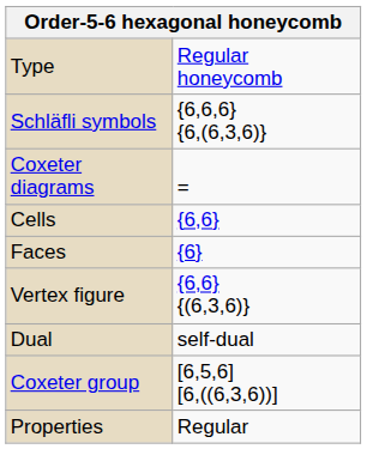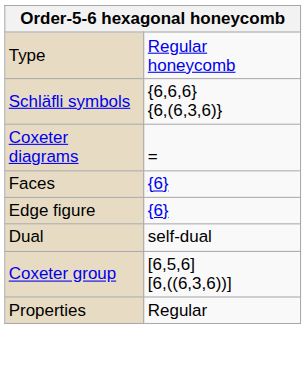- row: Cells | {6,6}
+ row: Edge figure | {6}
- row: Vertex figure | {6,6} {(6,3,6)}
